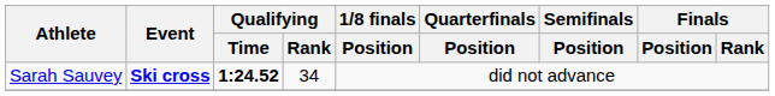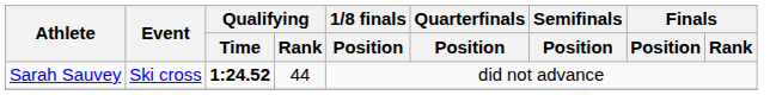Sarah Sauvey | Event: bold -> normal
Sarah Sauvey | Qualifying / Rank: 34 -> 44
